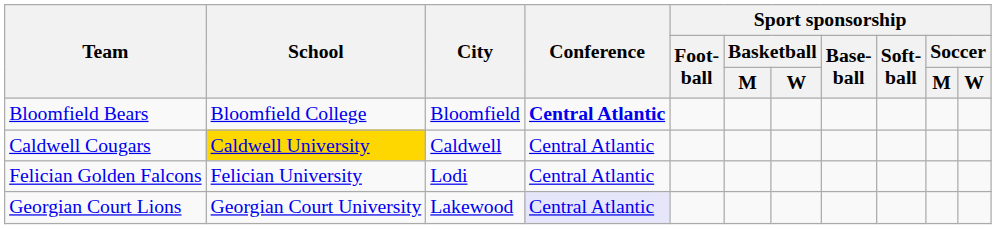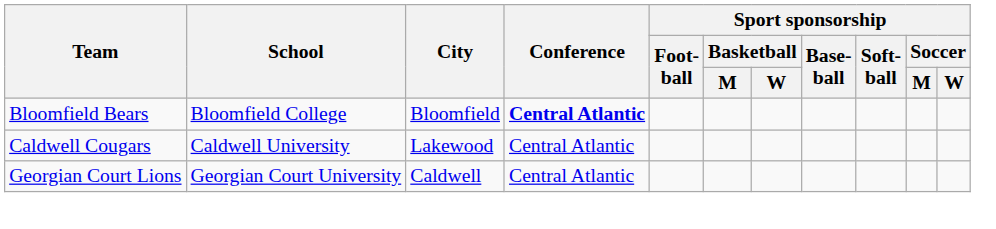Caldwell Cougars | School: gold background -> no background
Caldwell Cougars | City: Caldwell -> Lakewood
- row: Felician Golden Falcons | Felician University | Lodi | Central Atlantic
Georgian Court Lions | City: Lakewood -> Caldwell
Georgian Court Lions | Conference: lavender background -> no background
